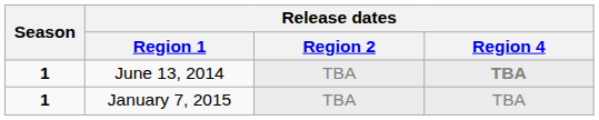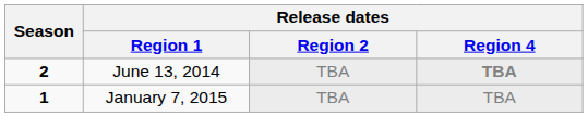June 13, 2014 | Season: 1 -> 2
